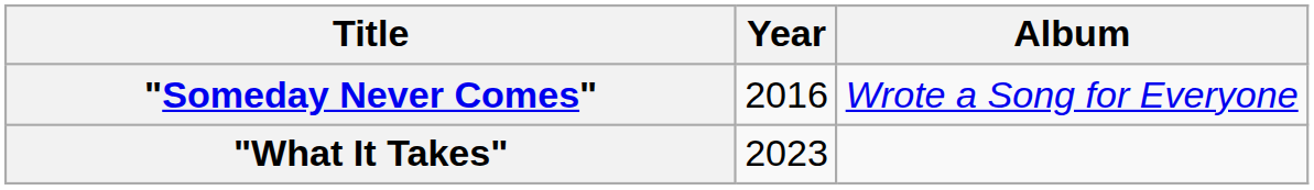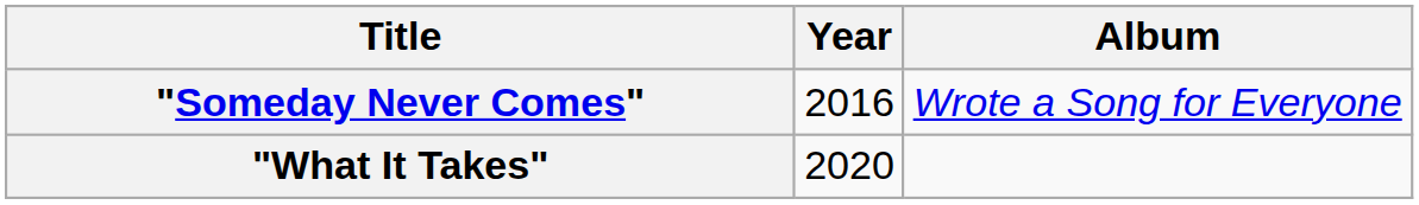"What It Takes" | Year: 2023 -> 2020
